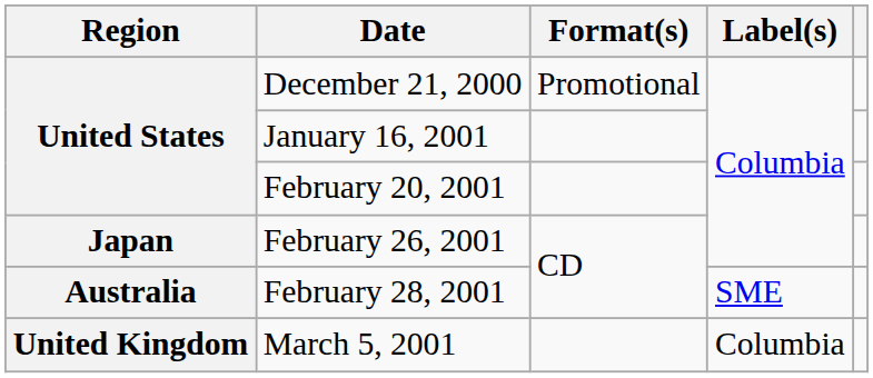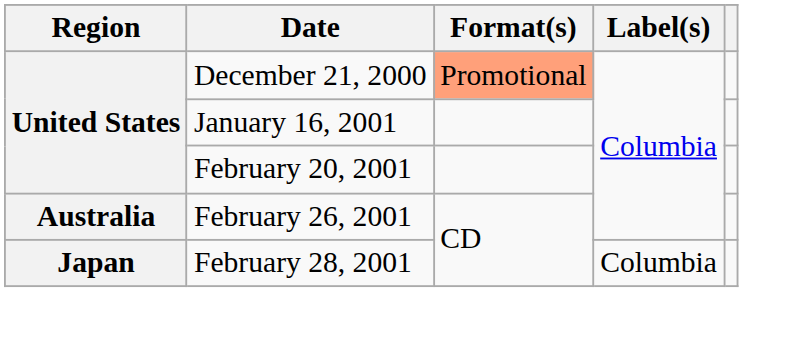December 21, 2000 | Format(s): no background -> lightsalmon background
February 26, 2001 | Region: Japan -> Australia
February 28, 2001 | Region: Australia -> Japan
February 28, 2001 | Label(s): SME -> Columbia
- row: United Kingdom | March 5, 2001 | Columbia
